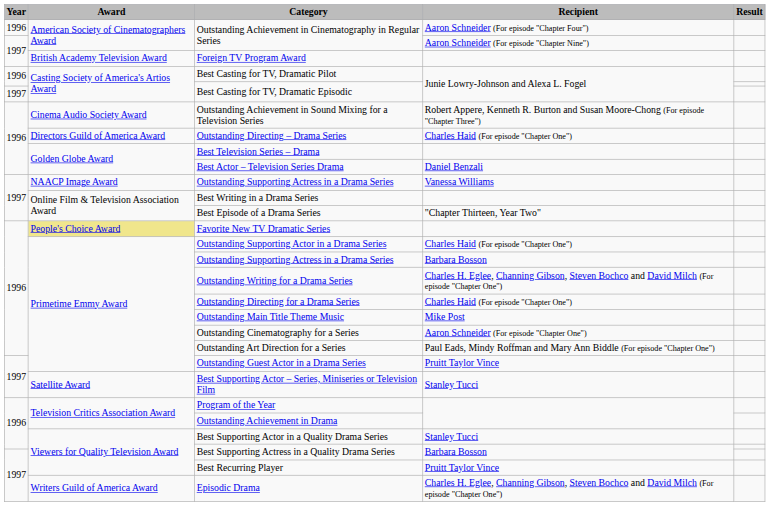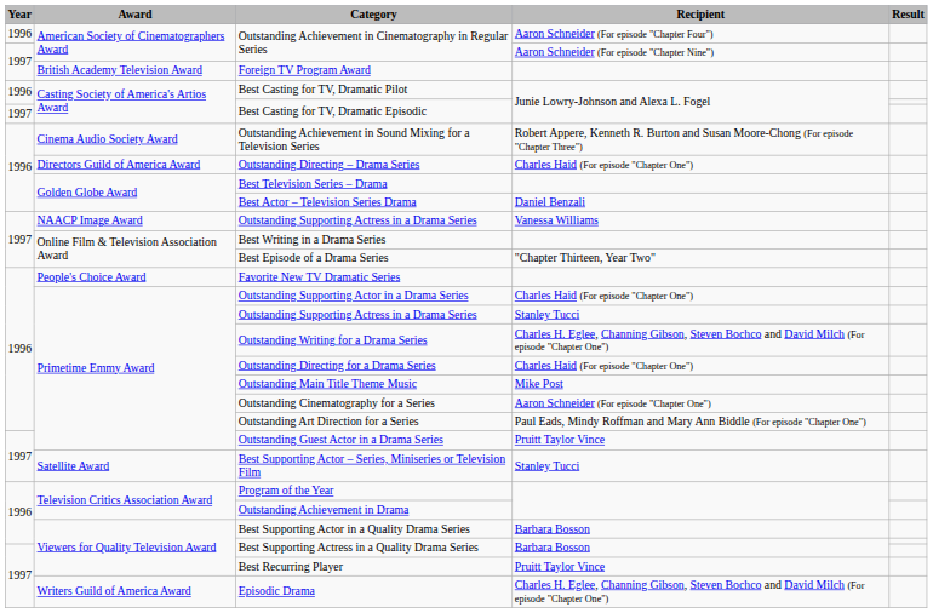Favorite New TV Dramatic Series | Award: khaki background -> no background
1996 / Outstanding Supporting Actress in a Drama Series | Recipient: Barbara Bosson -> Stanley Tucci
Best Supporting Actor in a Quality Drama Series | Recipient: Stanley Tucci -> Barbara Bosson
